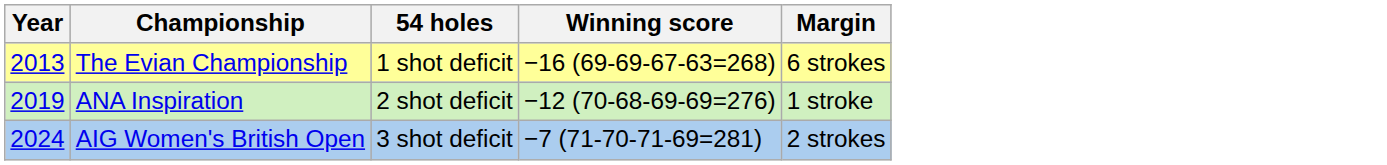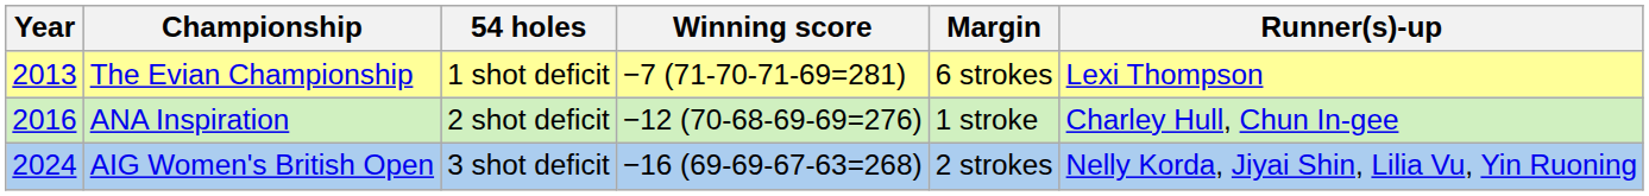+ column: Runner(s)-up | Lexi Thompson | Charley Hull, Chun In-gee | Nelly Korda, Jiyai Shin, Lilia Vu, Yin Ruoning
The Evian Championship | Winning score: −16 (69-69-67-63=268) -> −7 (71-70-71-69=281)
ANA Inspiration | Year: 2019 -> 2016
AIG Women's British Open | Winning score: −7 (71-70-71-69=281) -> −16 (69-69-67-63=268)
